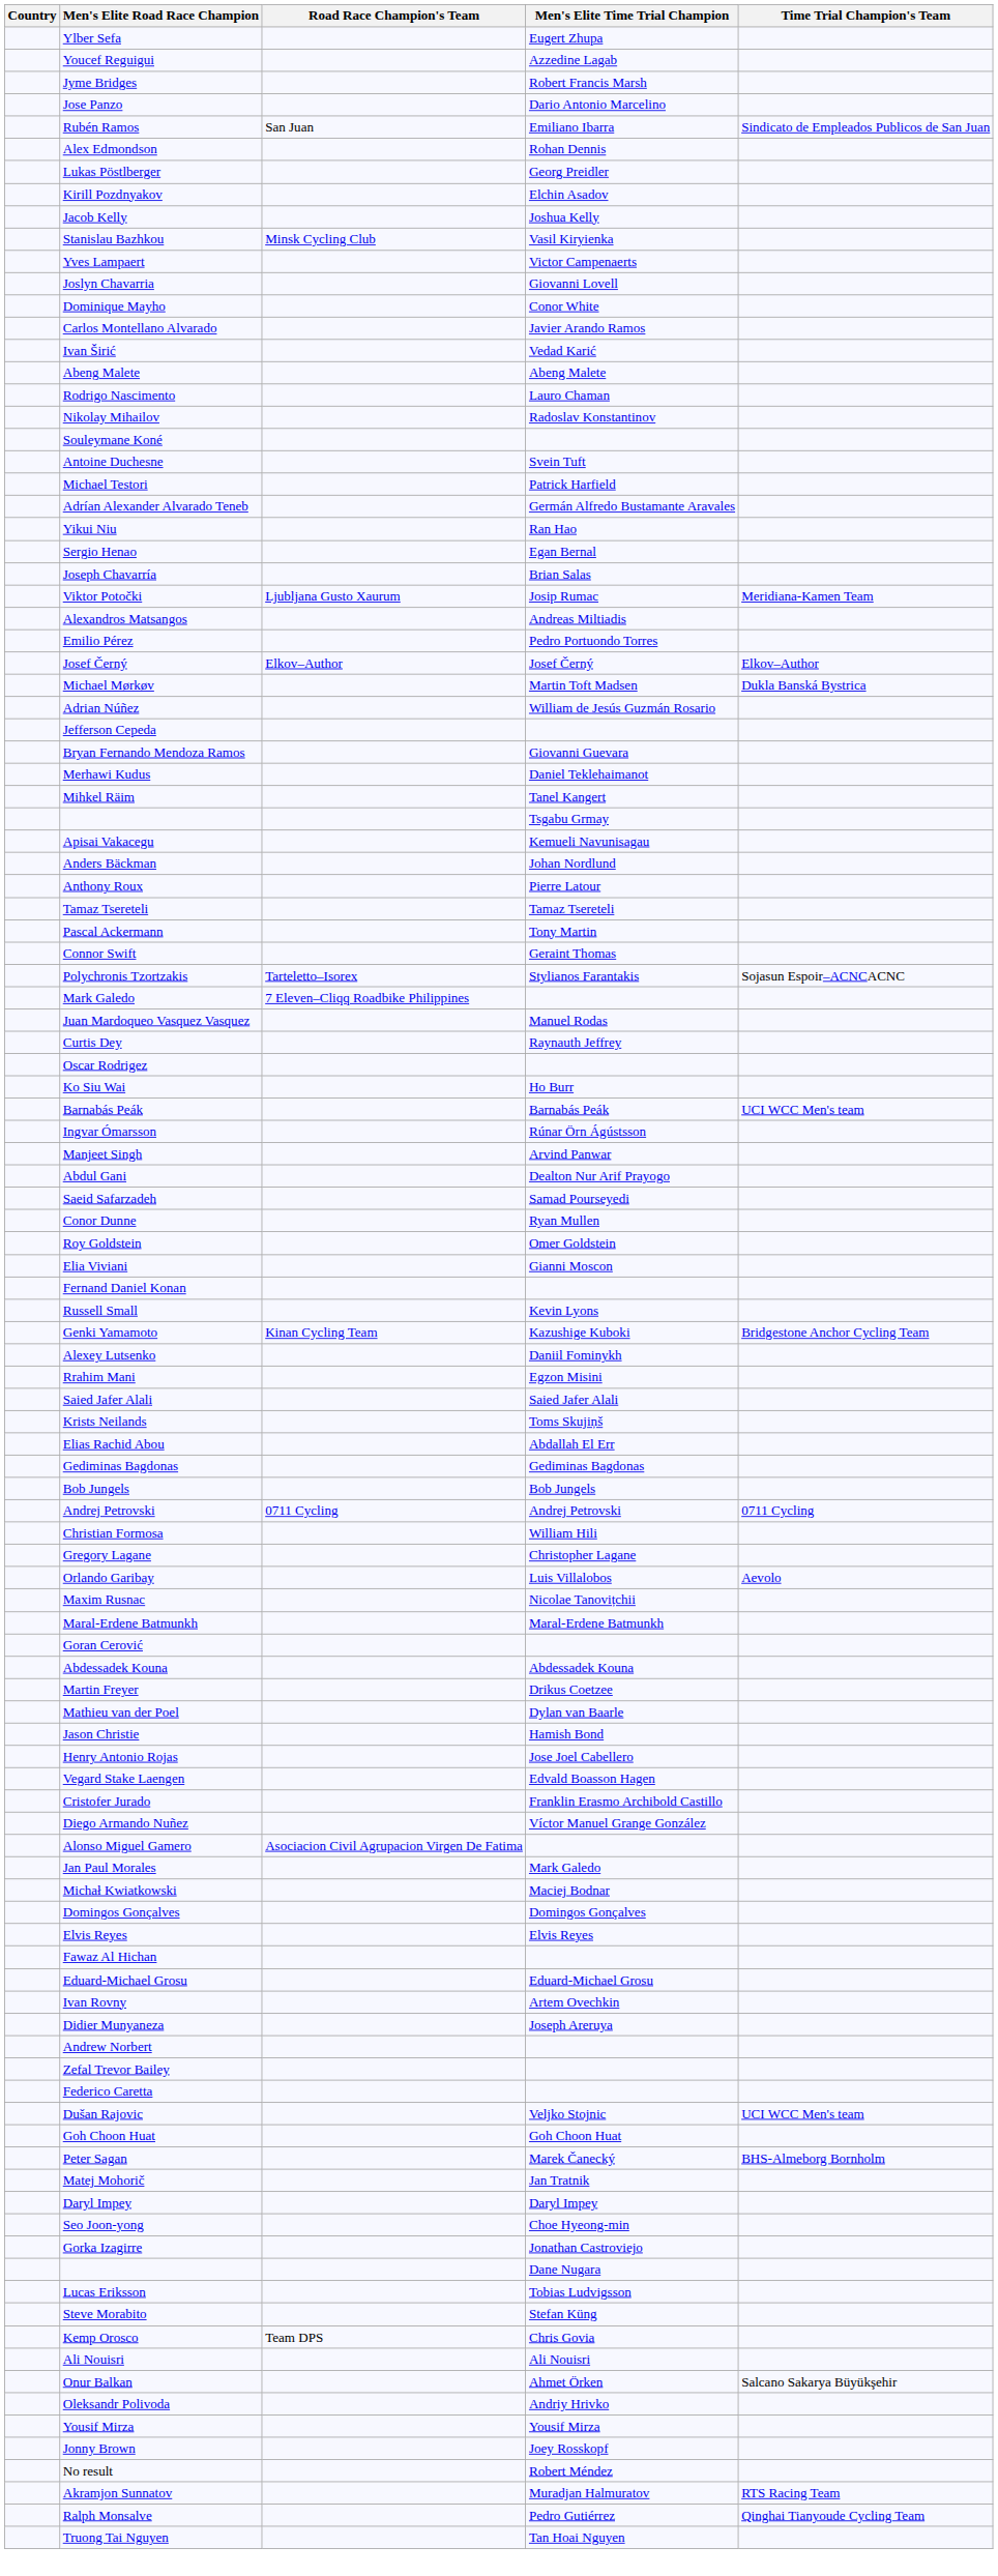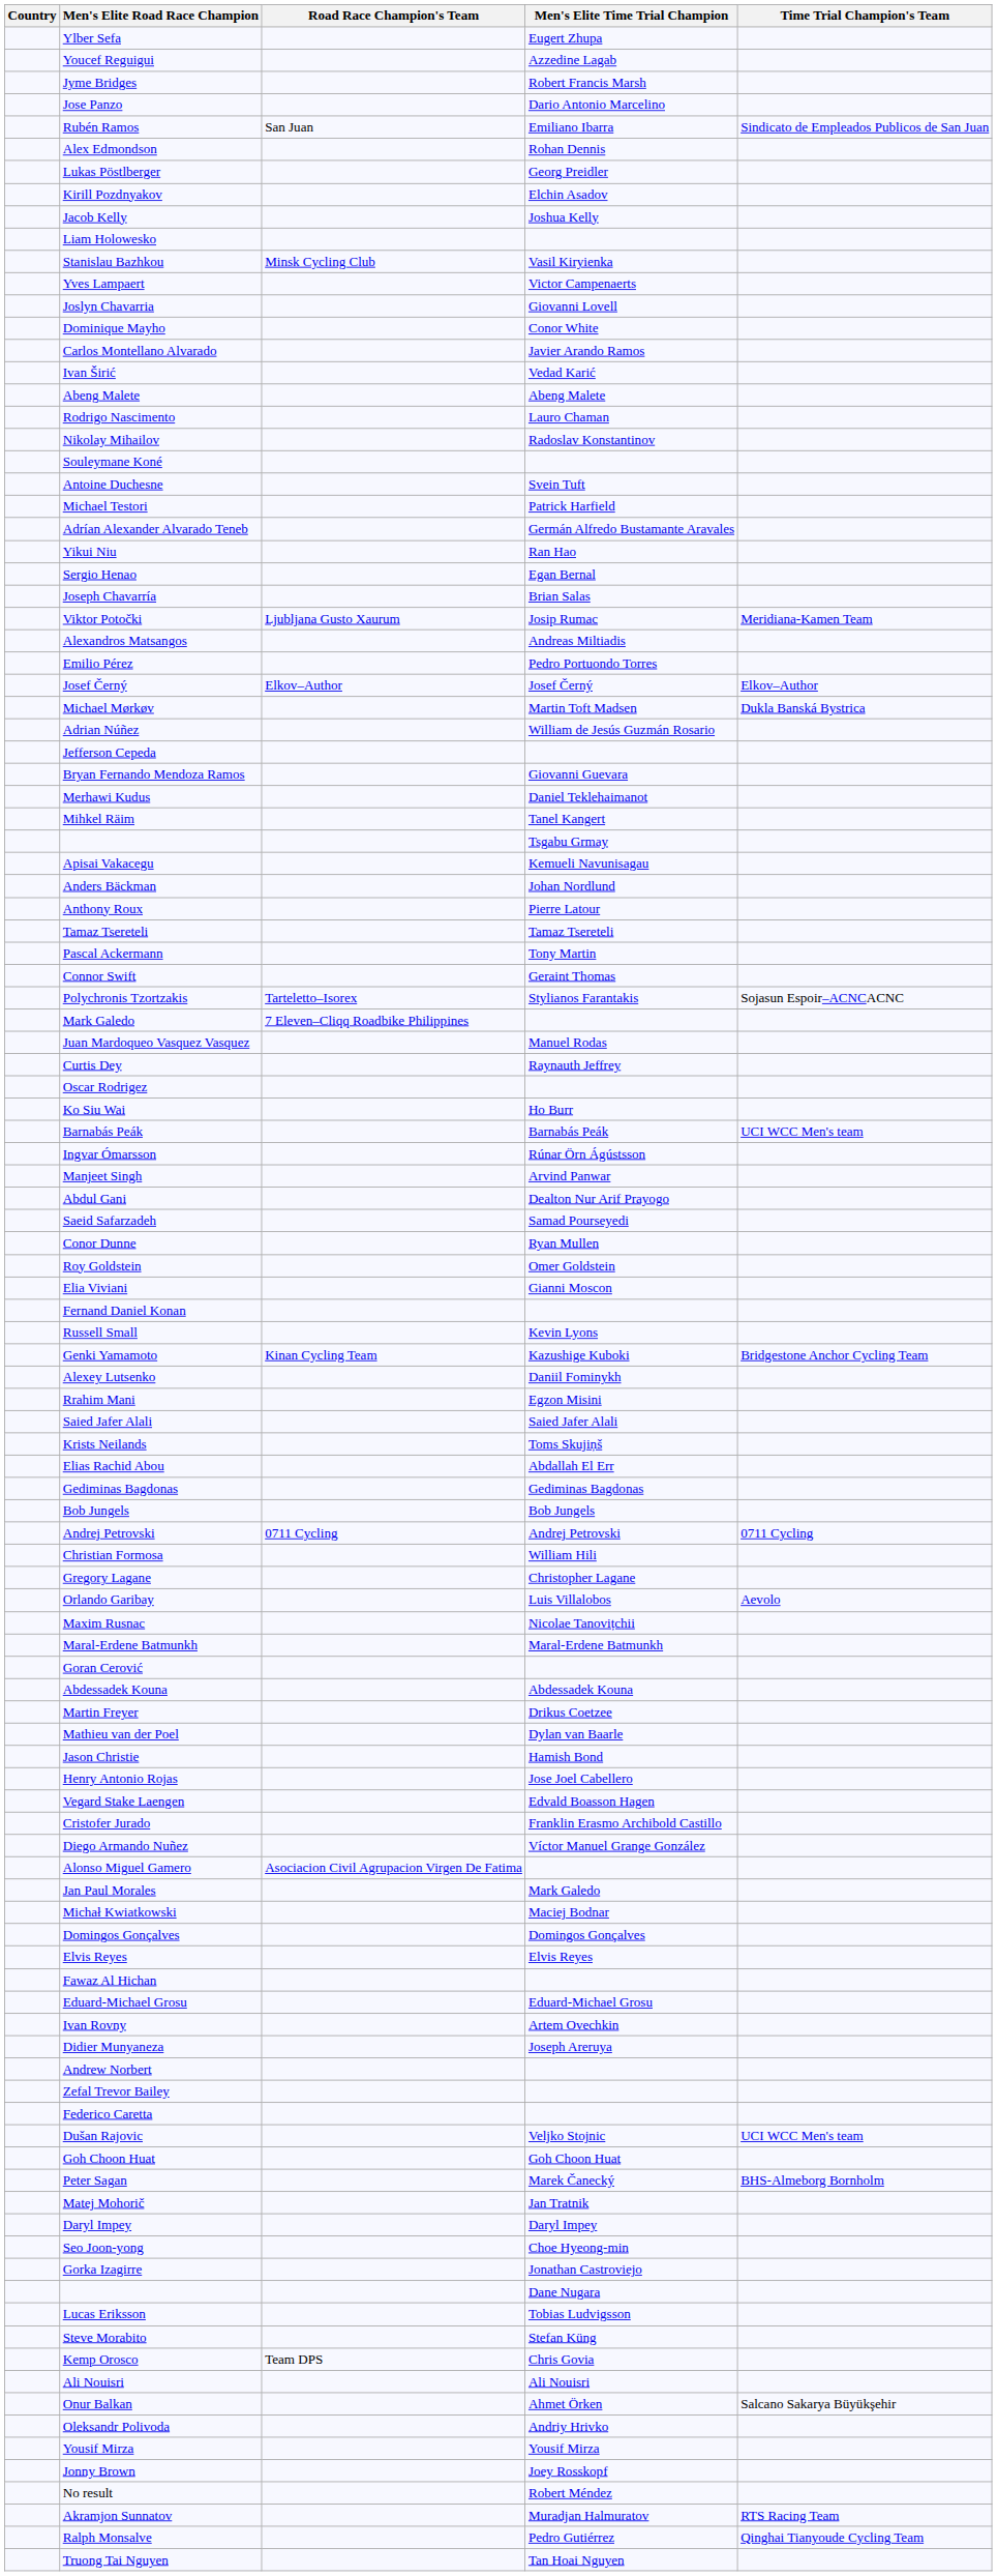+ row: Liam Holowesko
